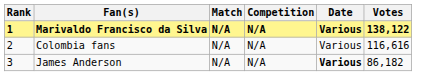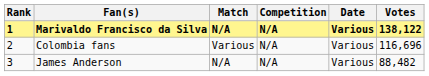Colombia fans | Match: N/A -> Various
Colombia fans | Votes: 116,616 -> 116,696
James Anderson | Date: bold -> normal
James Anderson | Votes: 86,182 -> 88,482
